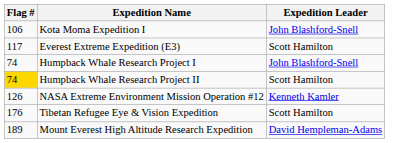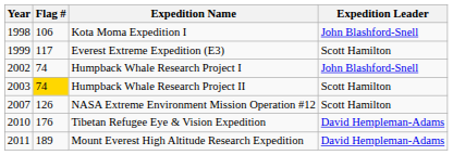+ column: Year | 1998 | 1999 | 2002 | 2003 | 2007 | 2010 | 2011
NASA Extreme Environment Mission Operation #12 | Expedition Leader: Kenneth Kamler -> Scott Hamilton
Tibetan Refugee Eye & Vision Expedition | Expedition Leader: Scott Hamilton -> David Hempleman-Adams
